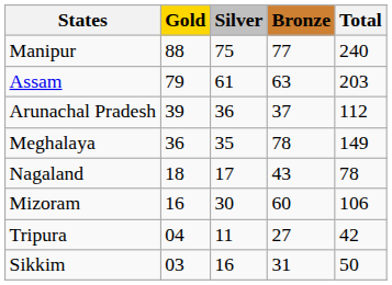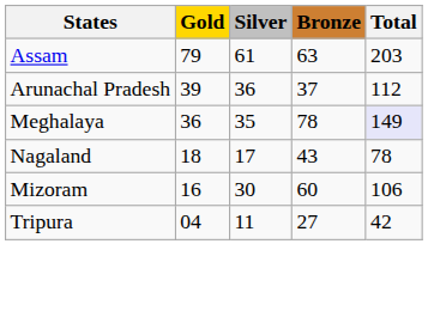- row: Manipur | 88 | 75 | 77 | 240
Meghalaya | Total: no background -> lavender background
- row: Sikkim | 03 | 16 | 31 | 50
